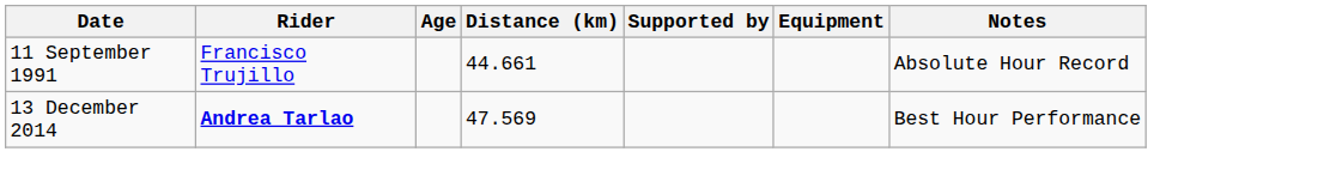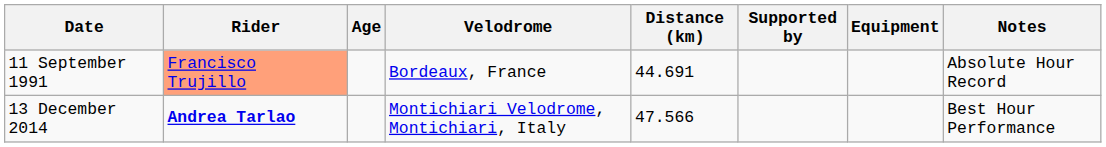+ column: Velodrome | Bordeaux, France | Montichiari Velodrome, Montichiari, Italy
11 September 1991 | Rider: no background -> lightsalmon background
11 September 1991 | Distance (km): 44.661 -> 44.691
13 December 2014 | Distance (km): 47.569 -> 47.566
